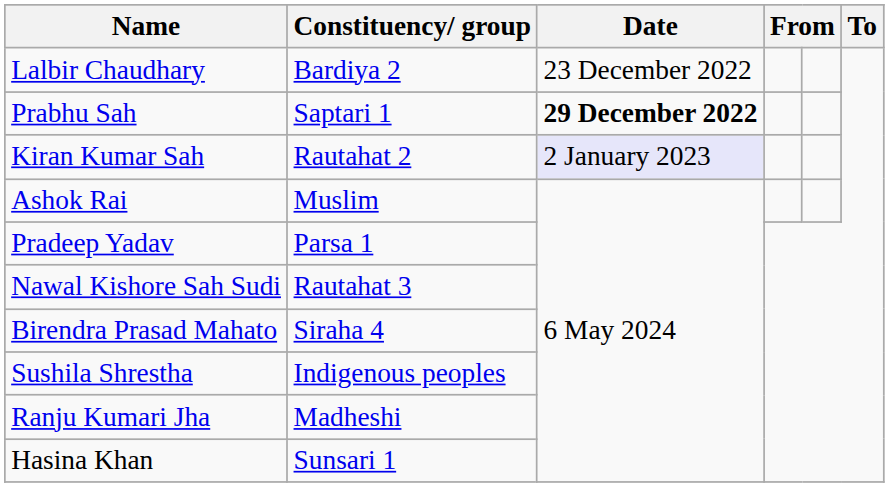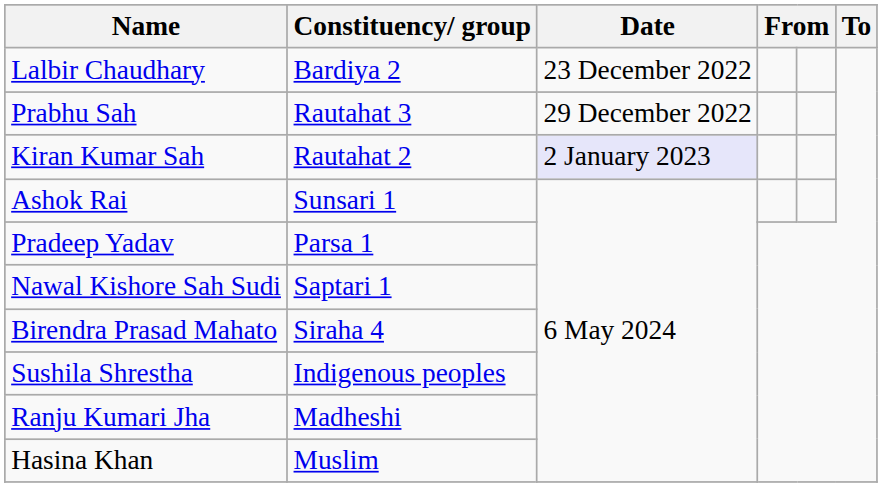Prabhu Sah | Constituency/ group: Saptari 1 -> Rautahat 3
Prabhu Sah | Date: bold -> normal
Ashok Rai | Constituency/ group: Muslim -> Sunsari 1
Nawal Kishore Sah Sudi | Constituency/ group: Rautahat 3 -> Saptari 1
Hasina Khan | Constituency/ group: Sunsari 1 -> Muslim
